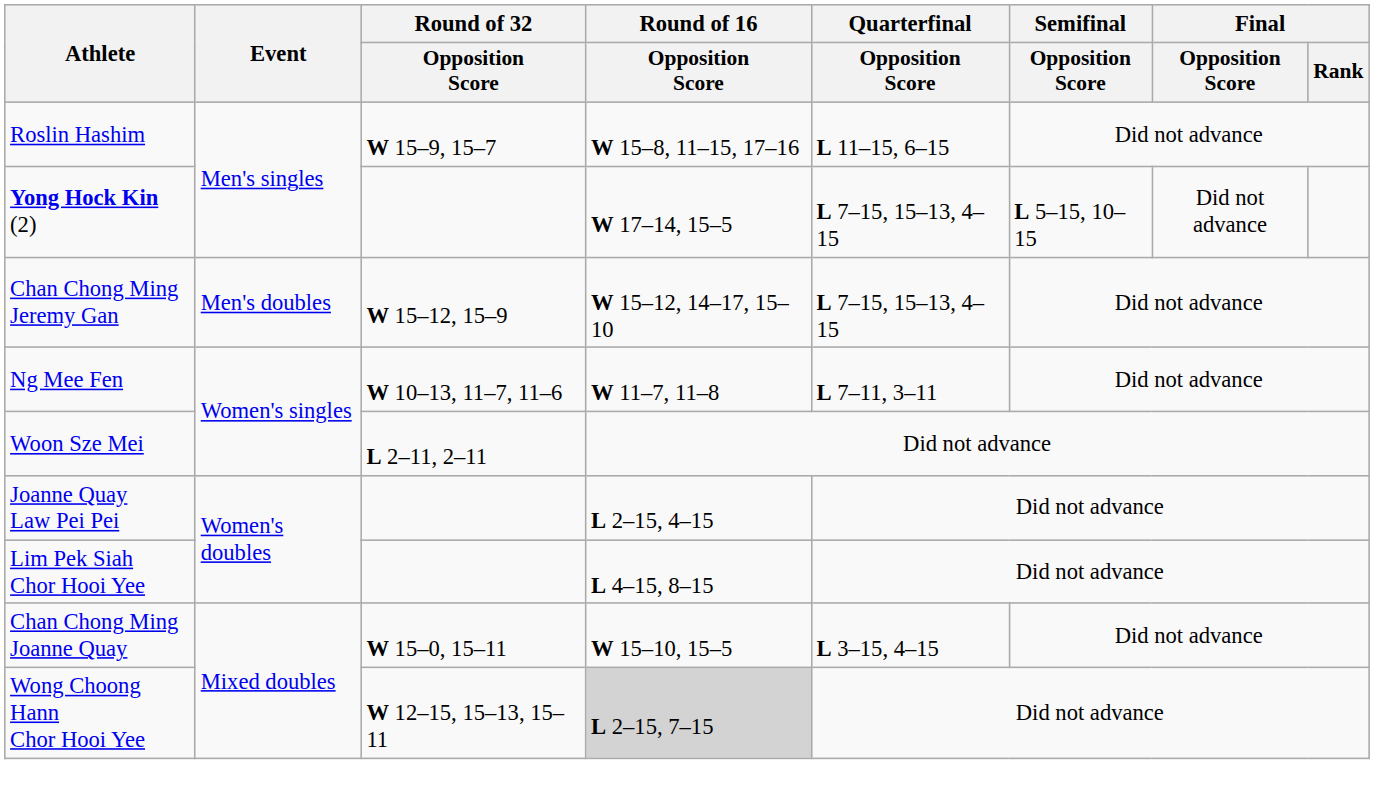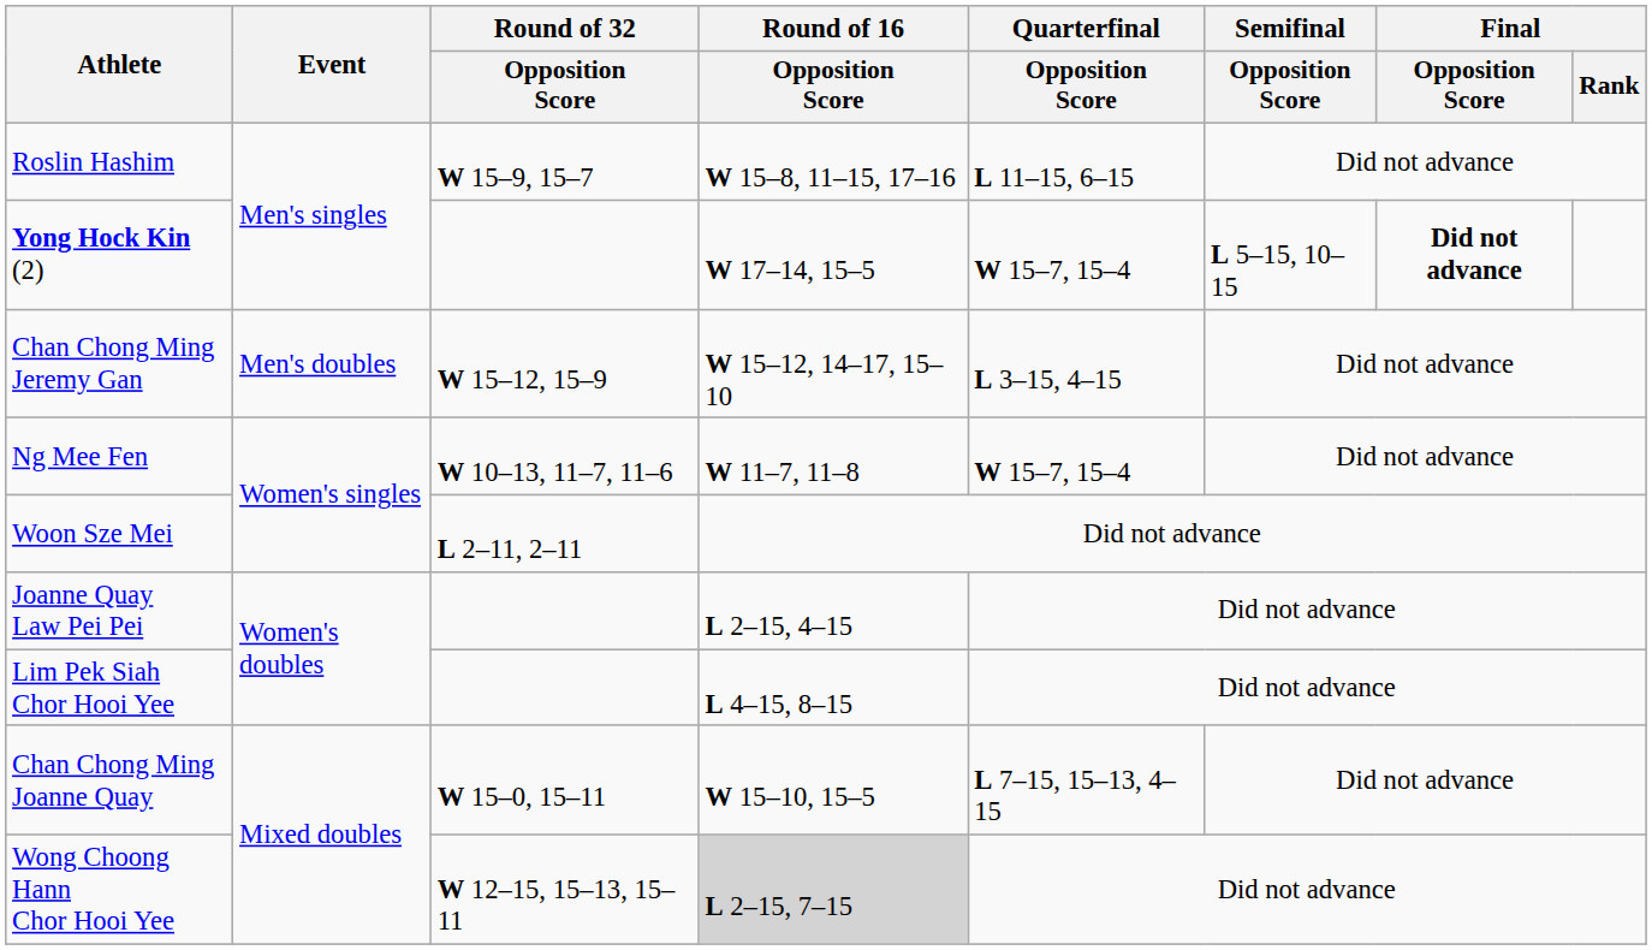Yong Hock Kin (2) | Quarterfinal / Opposition Score: L 7–15, 15–13, 4–15 -> W 15–7, 15–4
Yong Hock Kin (2) | Final / Opposition Score: normal -> bold
Chan Chong Ming Jeremy Gan | Quarterfinal / Opposition Score: L 7–15, 15–13, 4–15 -> L 3–15, 4–15
Ng Mee Fen | Quarterfinal / Opposition Score: L 7–11, 3–11 -> W 15–7, 15–4
Chan Chong Ming Joanne Quay | Quarterfinal / Opposition Score: L 3–15, 4–15 -> L 7–15, 15–13, 4–15
